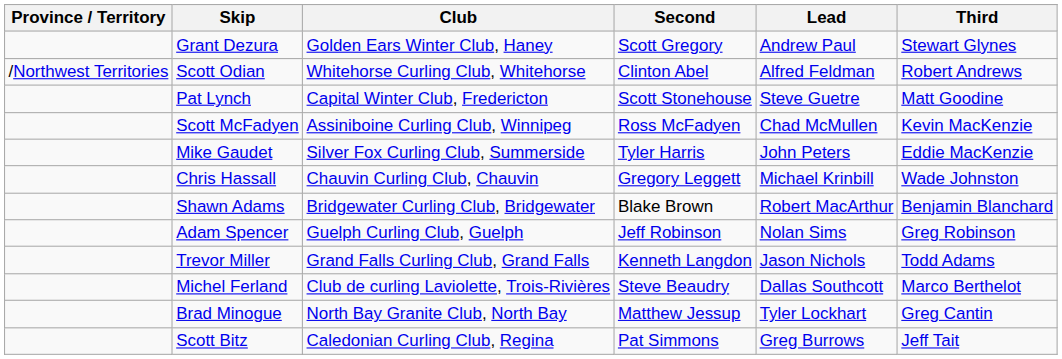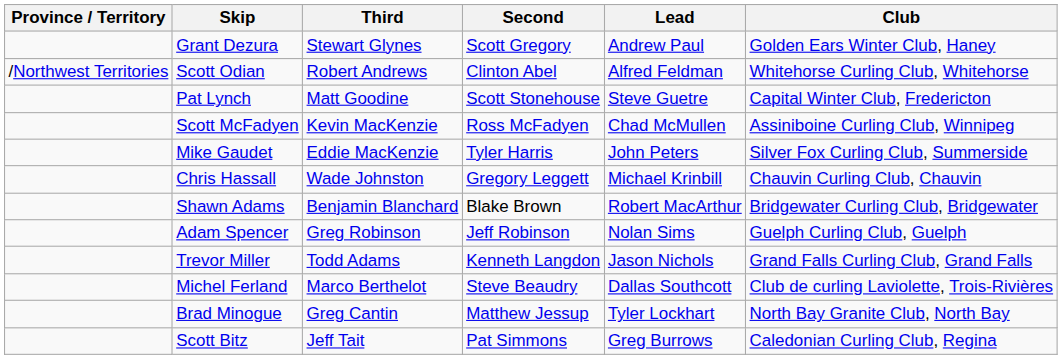columns swapped: Third <-> Club
